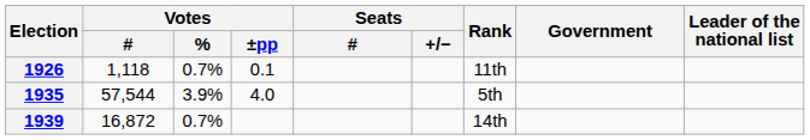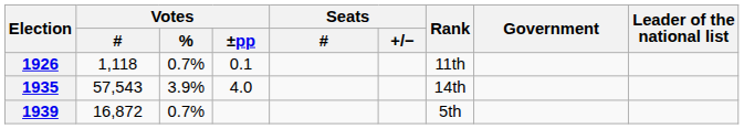1935 | Votes / #: 57,544 -> 57,543
1935 | Rank: 5th -> 14th
1939 | Rank: 14th -> 5th
